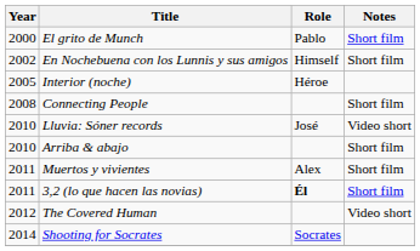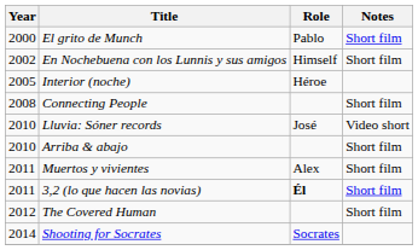The Covered Human | Notes: Video short -> Short film
